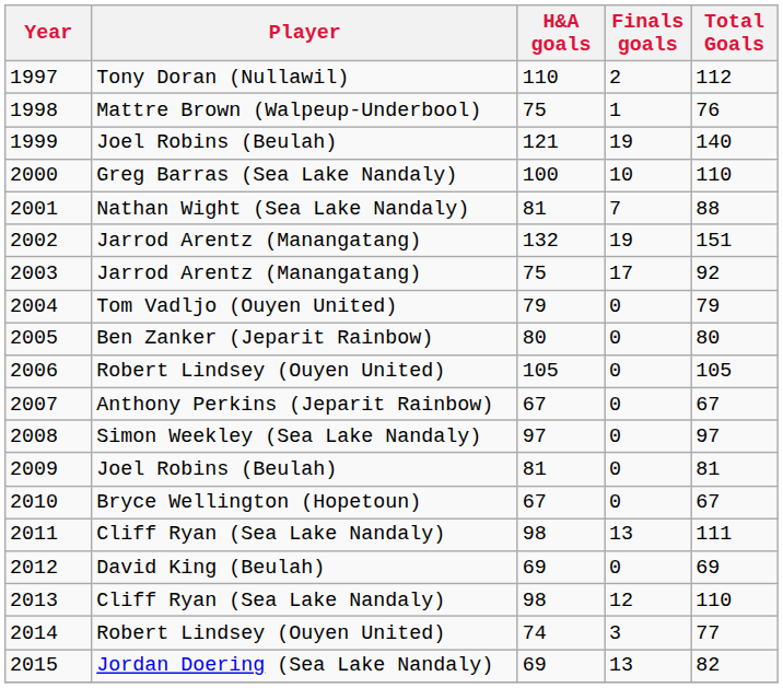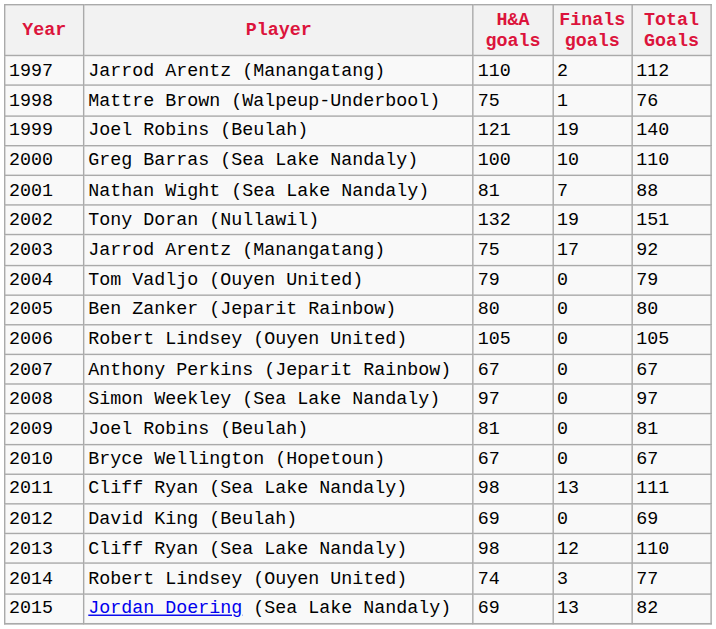1997 | Player: Tony Doran (Nullawil) -> Jarrod Arentz (Manangatang)
2002 | Player: Jarrod Arentz (Manangatang) -> Tony Doran (Nullawil)
